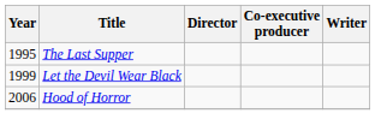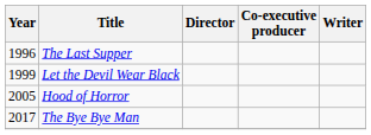The Last Supper | Year: 1995 -> 1996
Hood of Horror | Year: 2006 -> 2005
+ row: 2017 | The Bye Bye Man
